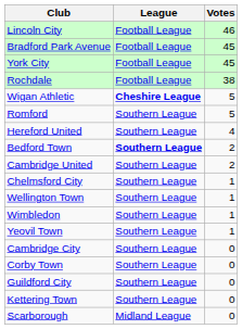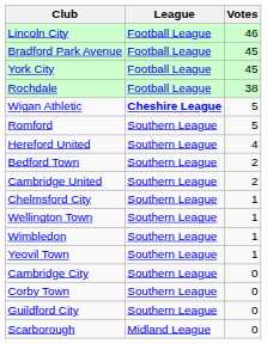Bedford Town | League: bold -> normal
- row: Kettering Town | Southern League | 0
